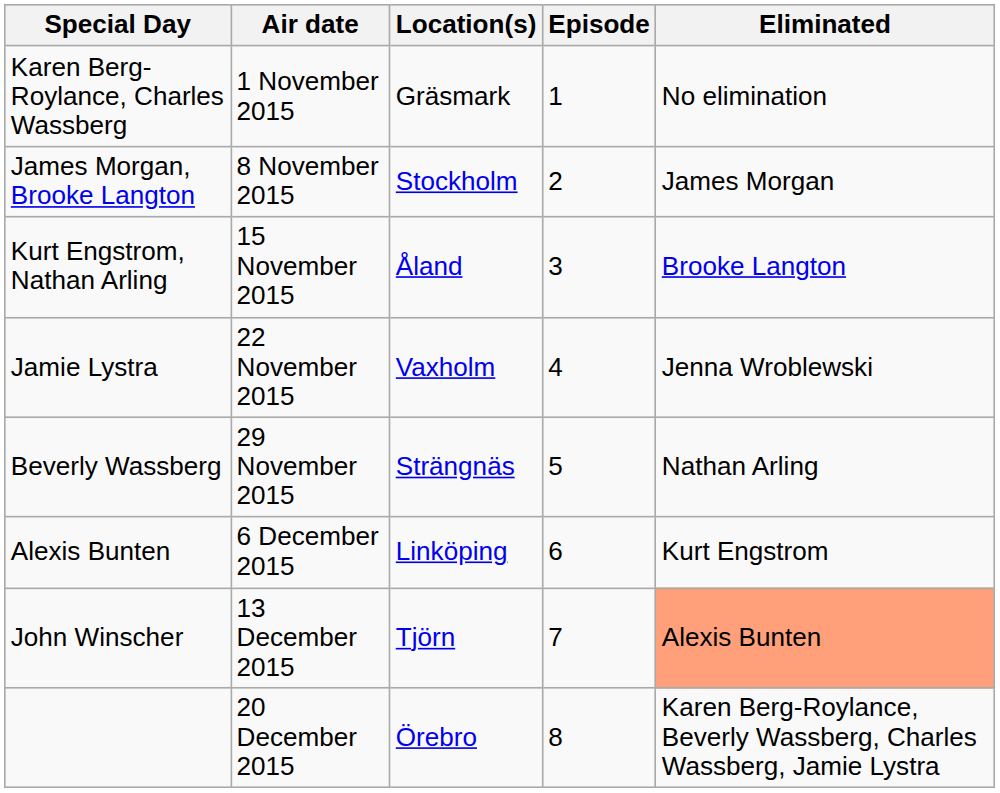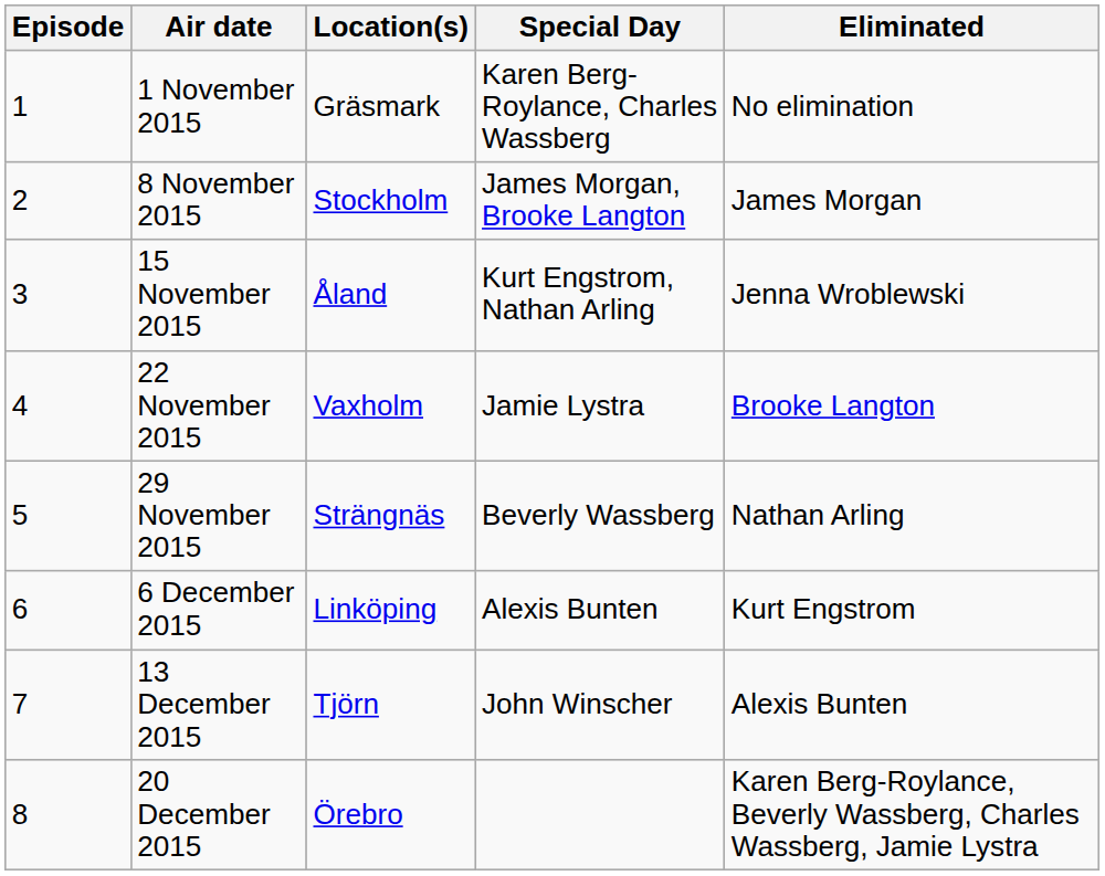columns swapped: Episode <-> Special Day
15 November 2015 | Eliminated: Brooke Langton -> Jenna Wroblewski
22 November 2015 | Eliminated: Jenna Wroblewski -> Brooke Langton
13 December 2015 | Eliminated: lightsalmon background -> no background
